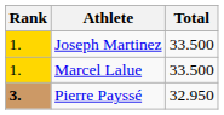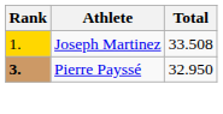Joseph Martinez | Total: 33.500 -> 33.508
- row: 1. | Marcel Lalue | 33.500
